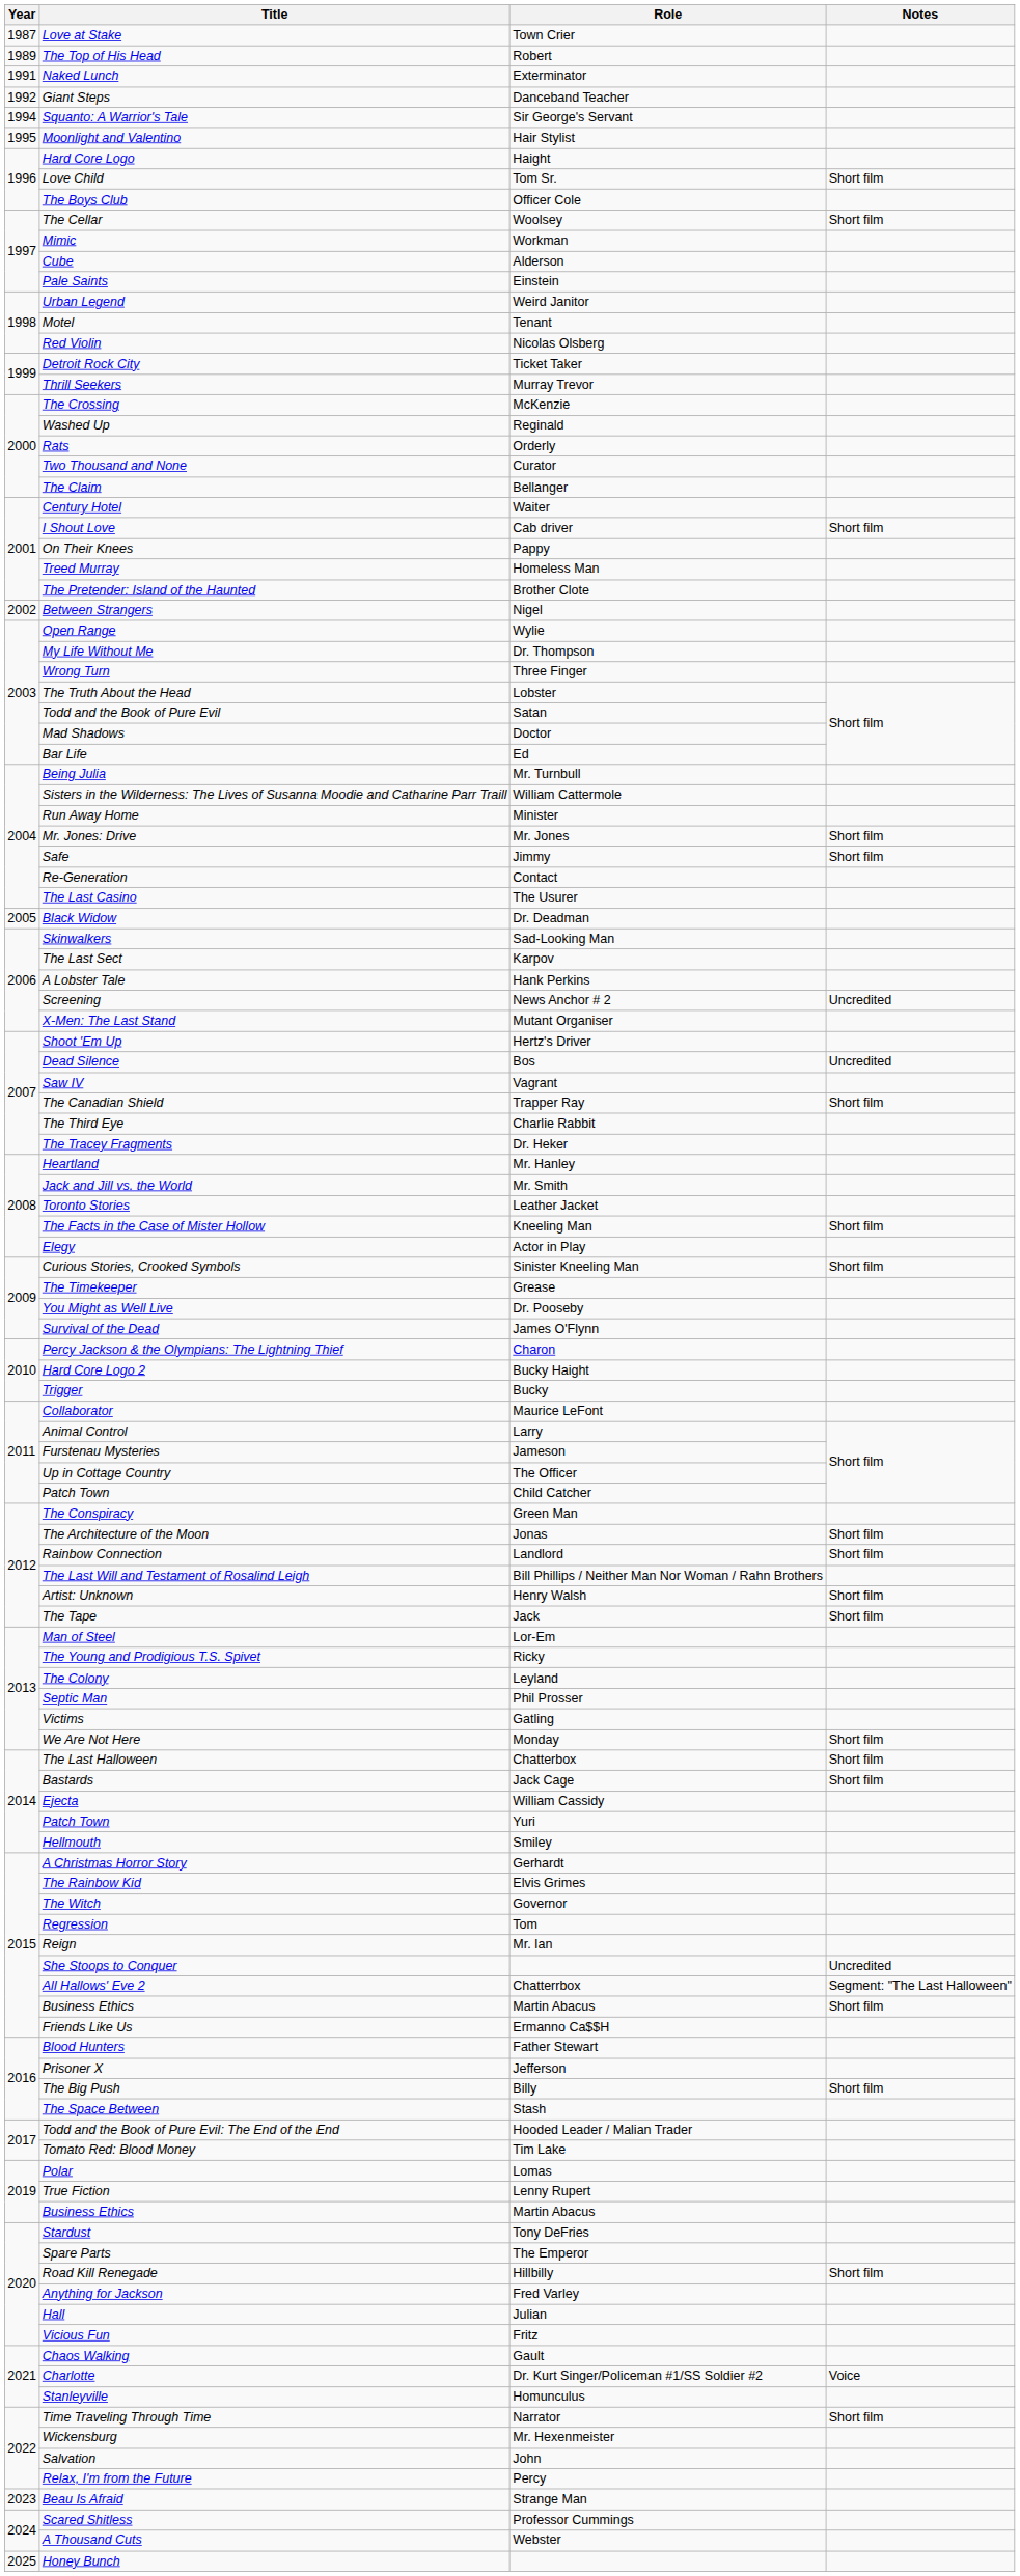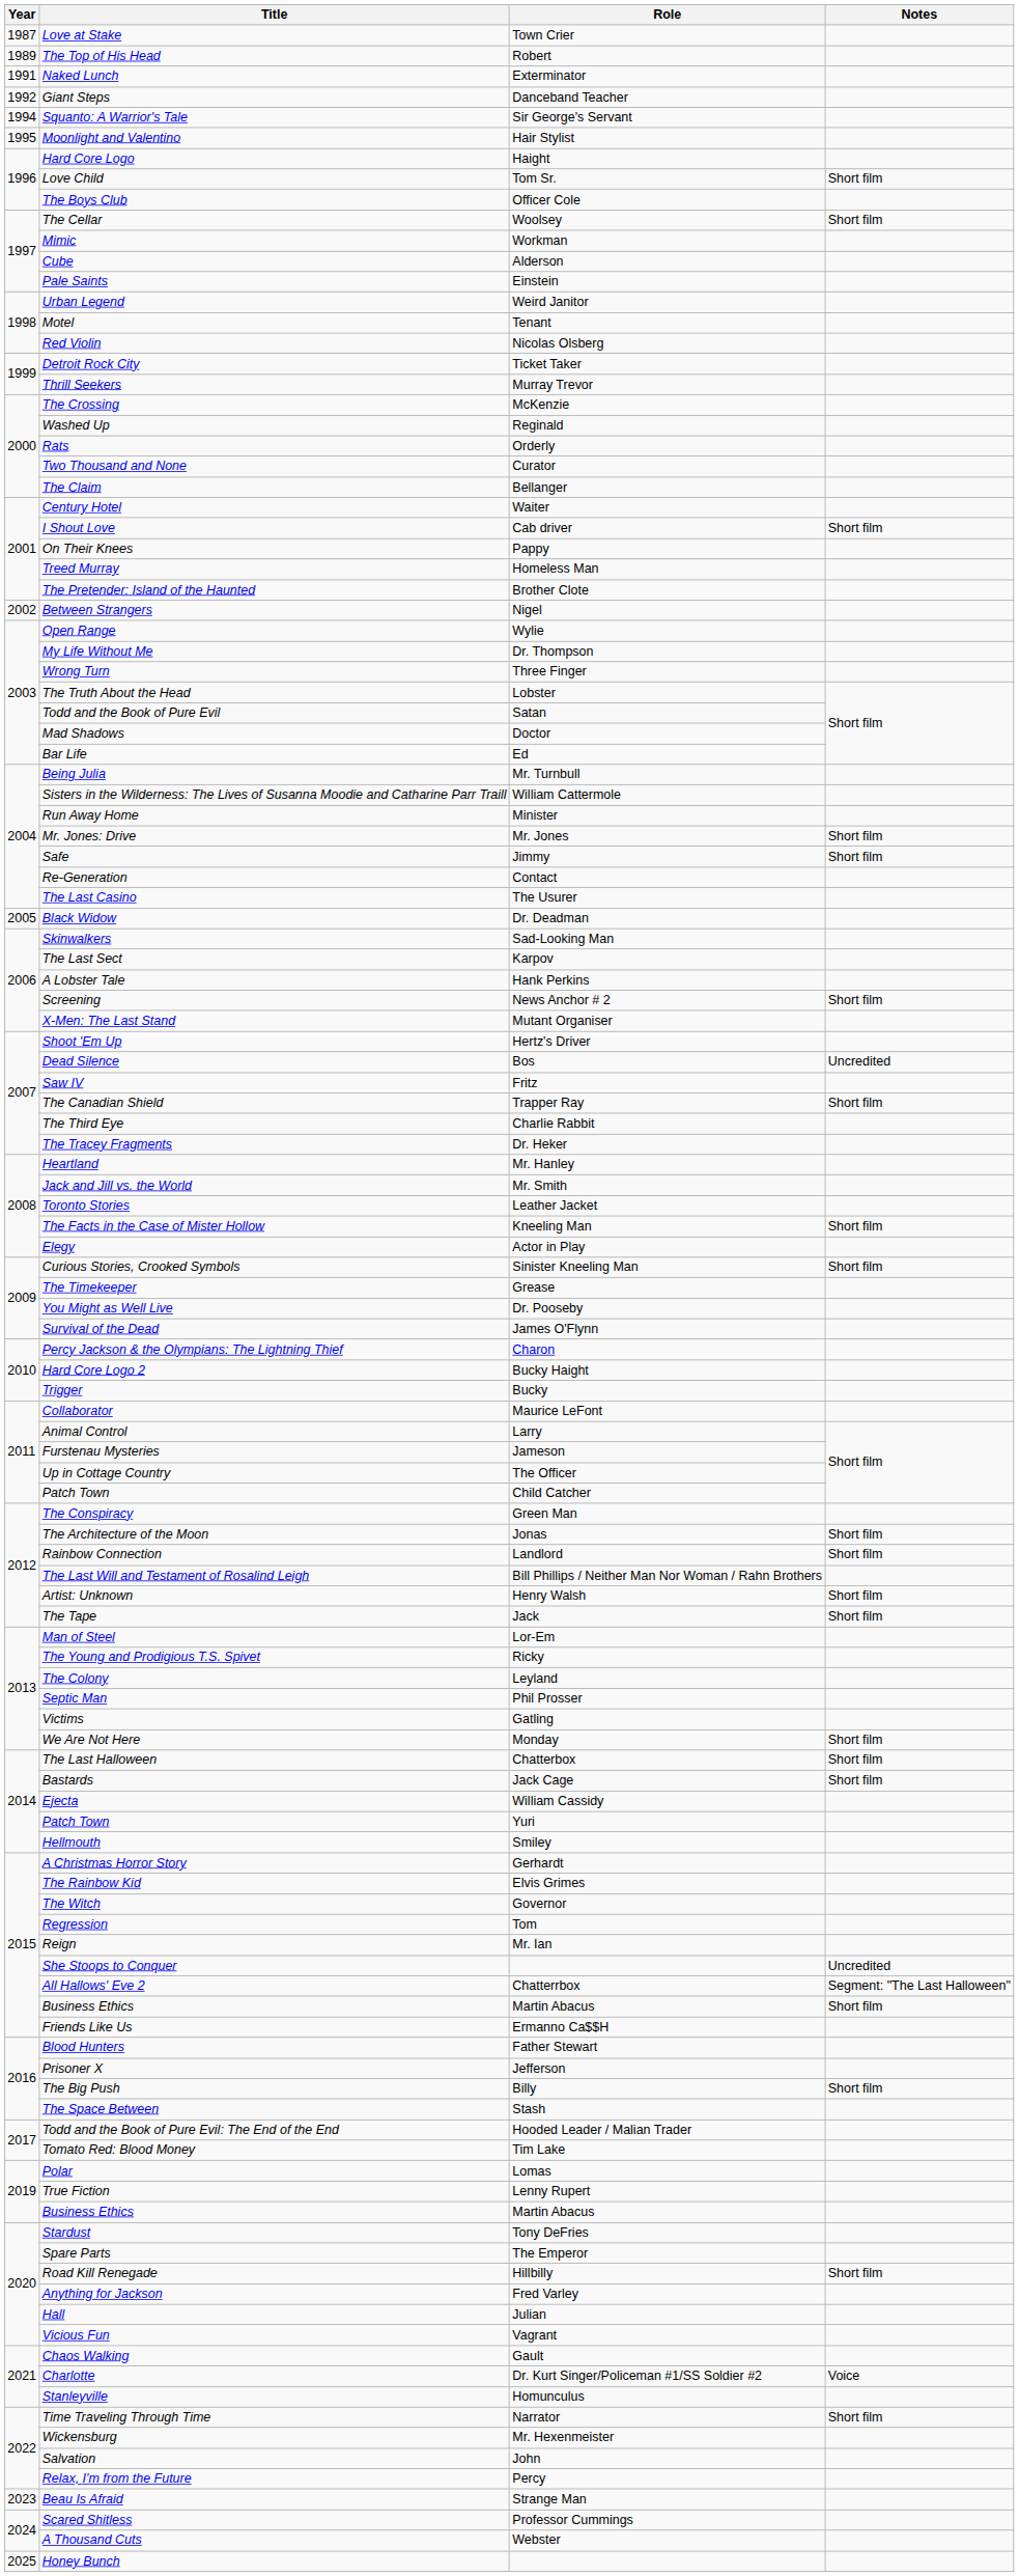Screening | Notes: Uncredited -> Short film
Saw IV | Role: Vagrant -> Fritz
Vicious Fun | Role: Fritz -> Vagrant
